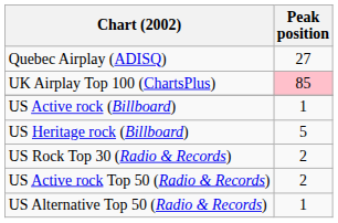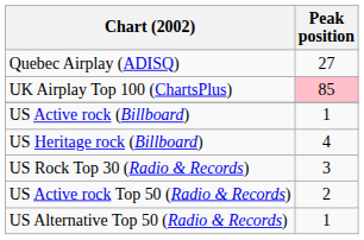US Heritage rock (Billboard) | Peak position: 5 -> 4
US Rock Top 30 (Radio & Records) | Peak position: 2 -> 3
